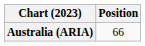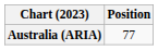Australia (ARIA) | Position: 66 -> 77
